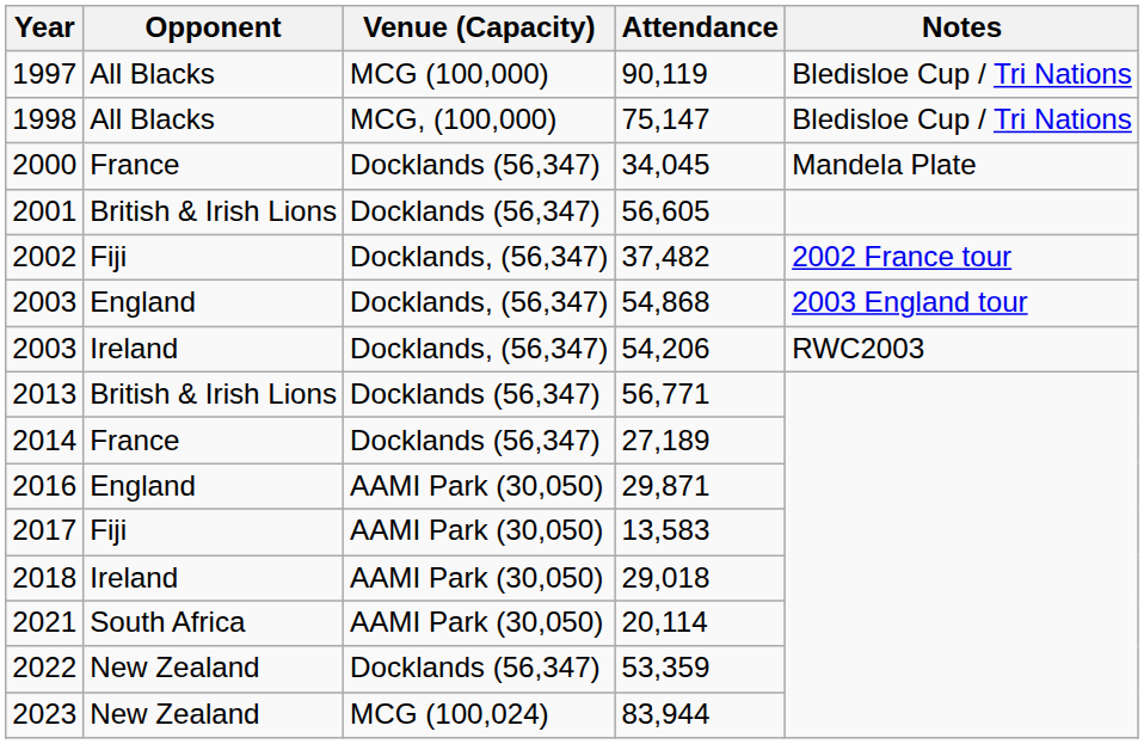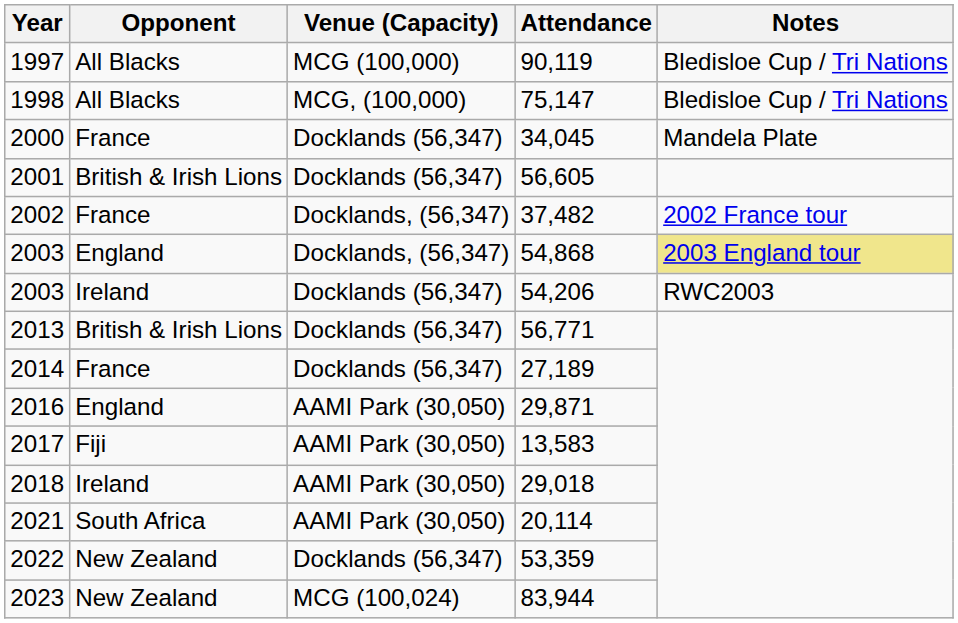37,482 | Opponent: Fiji -> France
54,868 | Notes: no background -> khaki background
54,206 | Venue (Capacity): Docklands, (56,347) -> Docklands (56,347)
